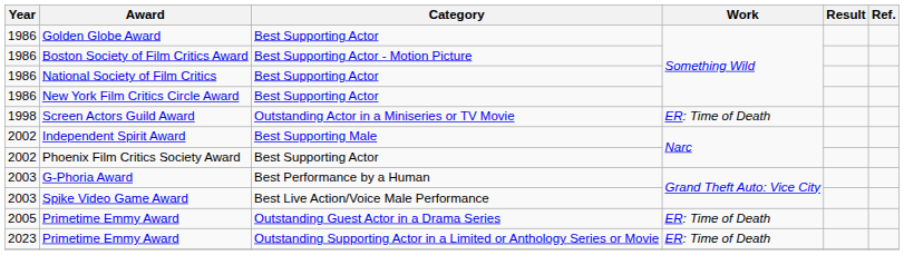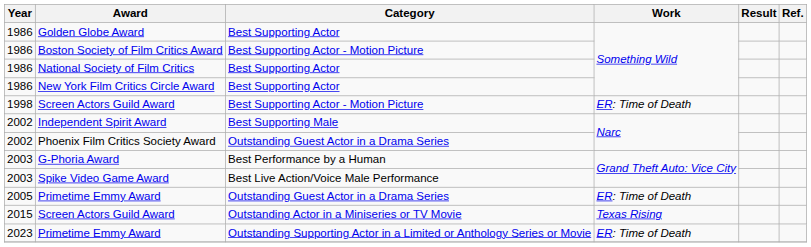1998 / Screen Actors Guild Award | Category: Outstanding Actor in a Miniseries or TV Movie -> Best Supporting Actor - Motion Picture
Phoenix Film Critics Society Award | Category: Best Supporting Actor -> Outstanding Guest Actor in a Drama Series
+ row: 2015 | Screen Actors Guild Award | Outstanding Actor in a Miniseries or TV Movie | Texas Rising
